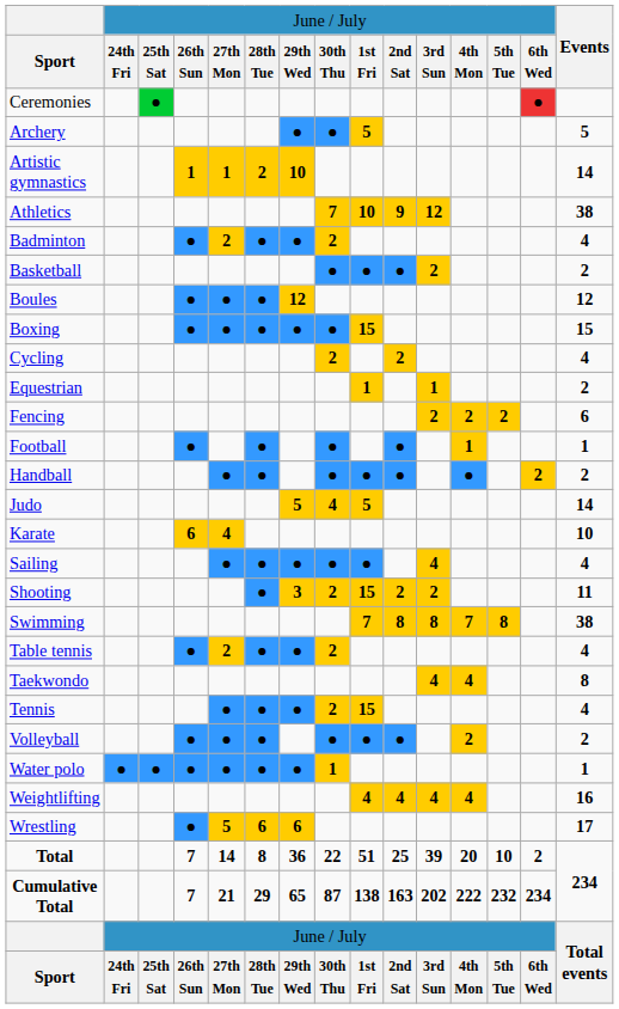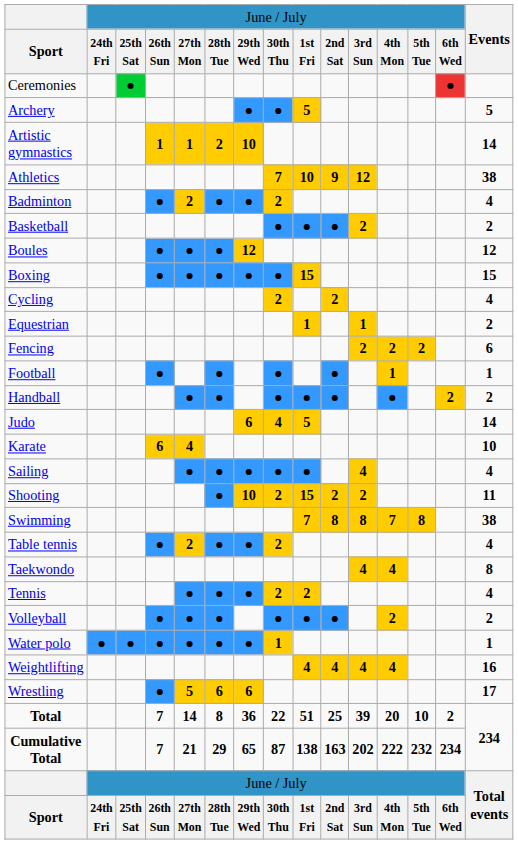Judo | column 7: 5 -> 6
Shooting | column 7: 3 -> 10
Tennis | column 9: 15 -> 2
